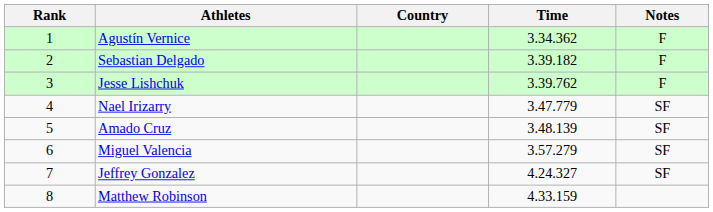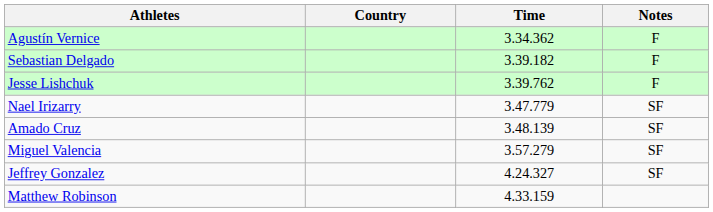- column: Rank | 1 | 2 | 3 | 4 | 5 | 6 | 7 | 8
